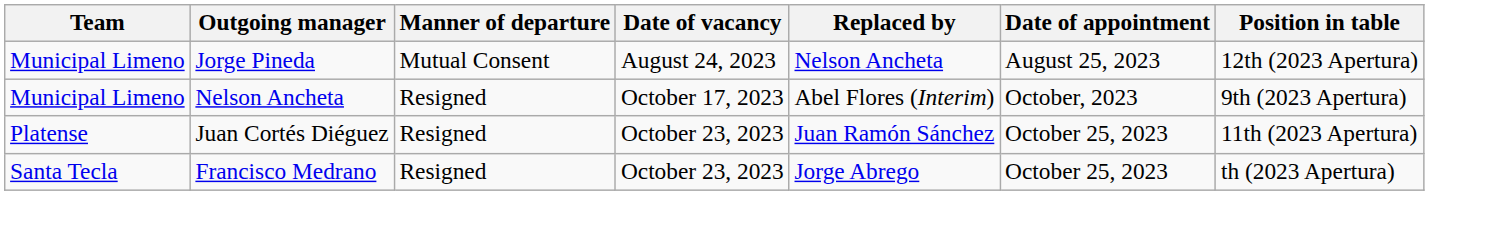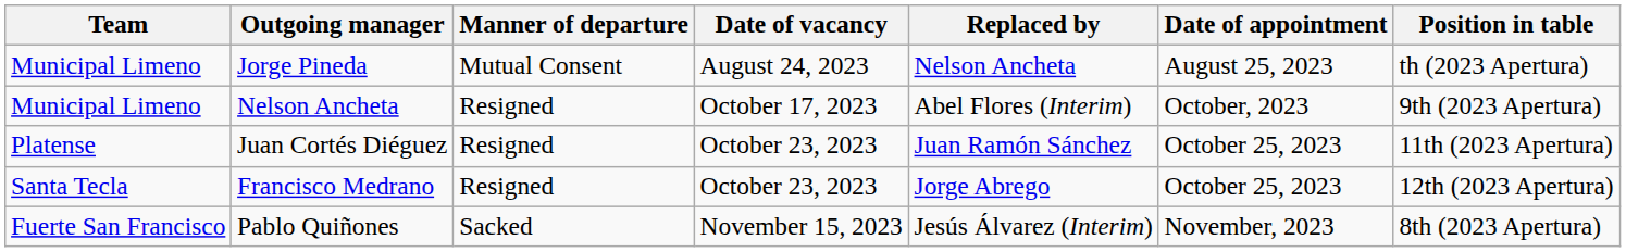Jorge Pineda | Position in table: 12th (2023 Apertura) -> th (2023 Apertura)
Francisco Medrano | Position in table: th (2023 Apertura) -> 12th (2023 Apertura)
+ row: Fuerte San Francisco | Pablo Quiñones | Sacked | November 15, 2023 | Jesús Álvarez (Interim) | November, 2023 | 8th (2023 Apertura)
